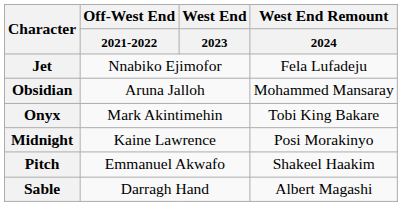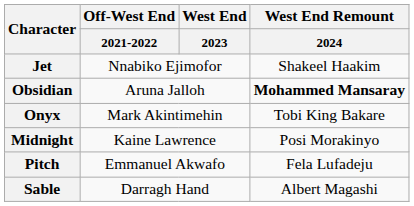Jet | West End Remount / 2024: Fela Lufadeju -> Shakeel Haakim
Obsidian | West End Remount / 2024: normal -> bold
Pitch | West End Remount / 2024: Shakeel Haakim -> Fela Lufadeju
